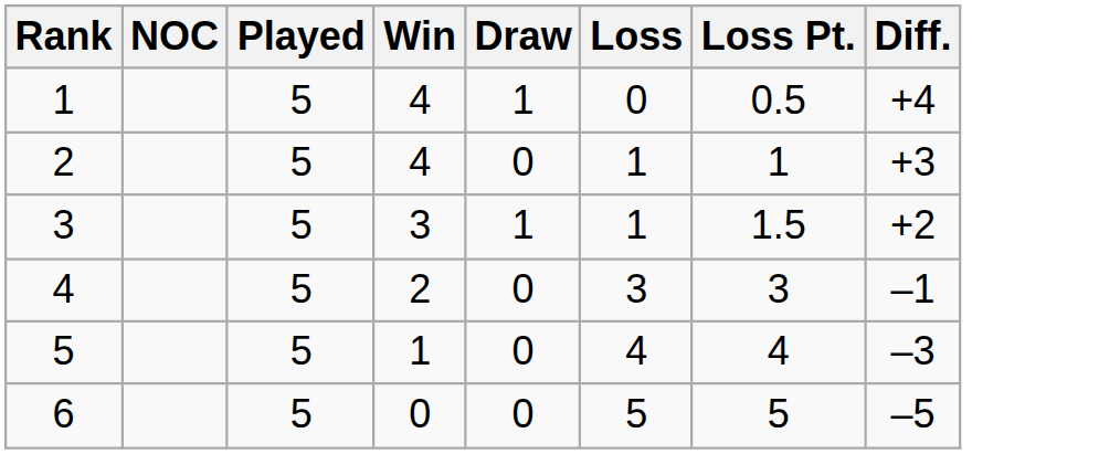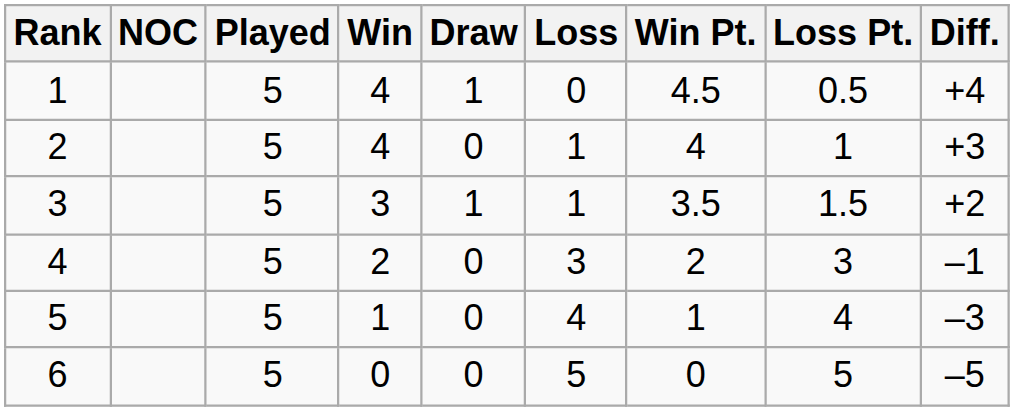+ column: Win Pt. | 4.5 | 4 | 3.5 | 2 | 1 | 0
